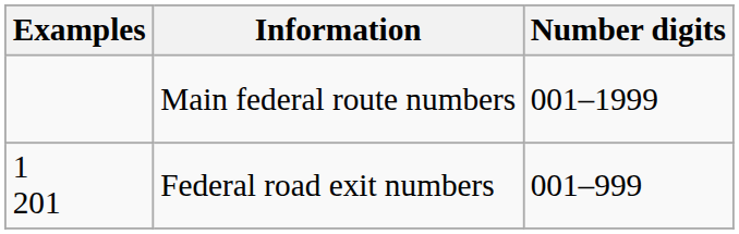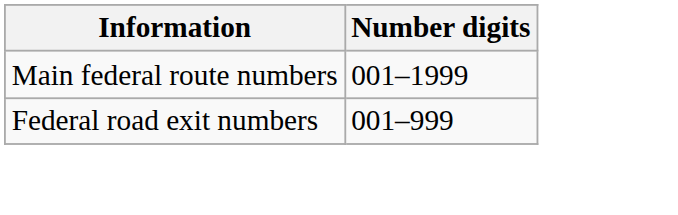- column: Examples | 1 201
